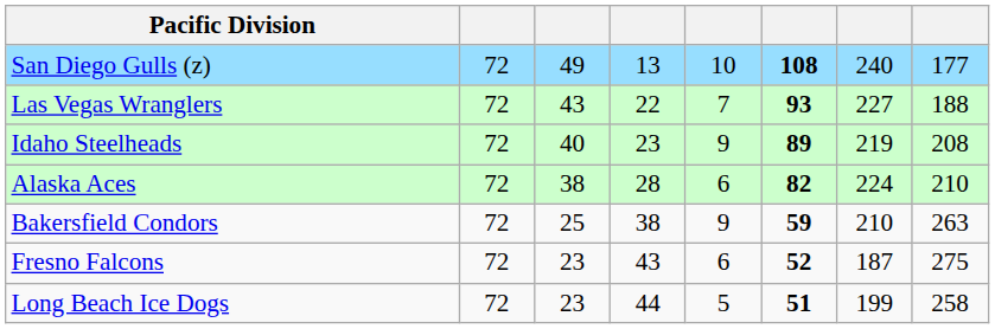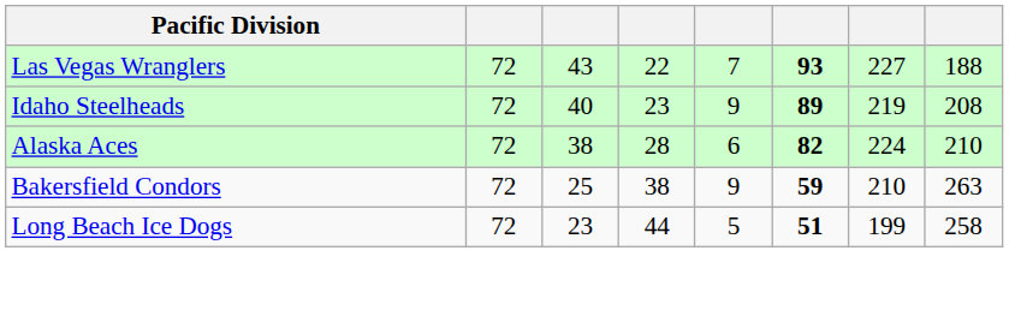- row: San Diego Gulls (z) | 72 | 49 | 13 | 10 | 108 | 240 | 177
- row: Fresno Falcons | 72 | 23 | 43 | 6 | 52 | 187 | 275
